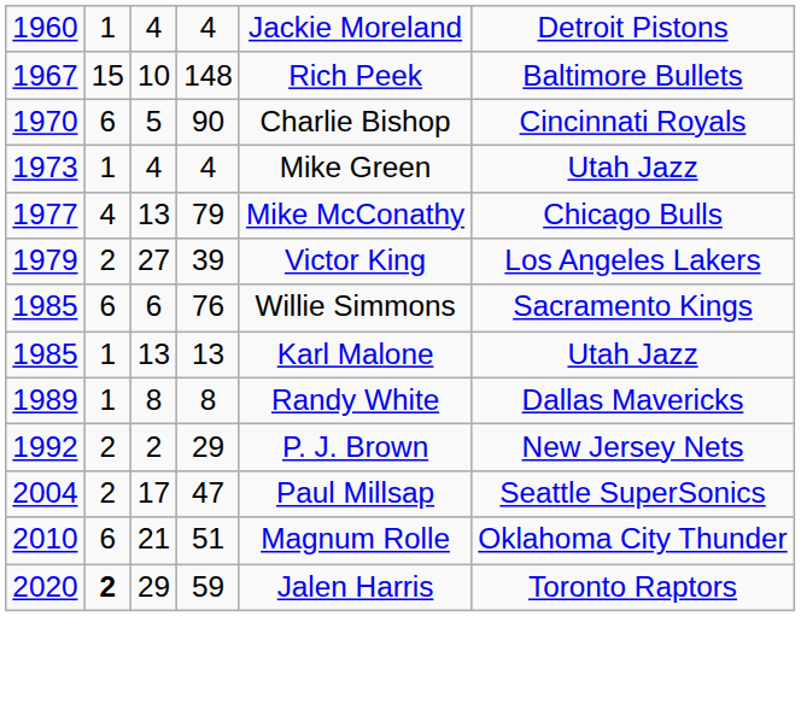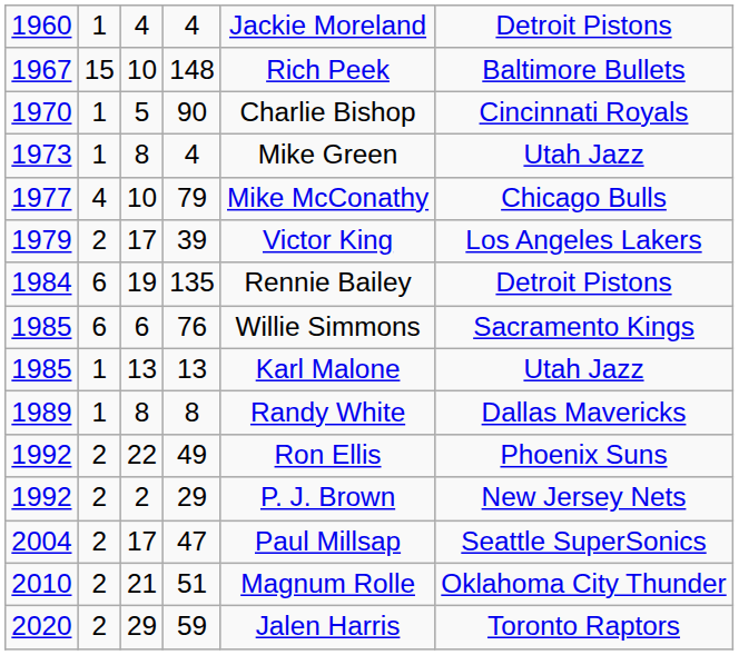90 | column 2: 6 -> 1
1973 / 4 | column 3: 4 -> 8
79 | column 3: 13 -> 10
39 | column 3: 27 -> 17
+ row: 1984 | 6 | 19 | 135 | Rennie Bailey | Detroit Pistons
+ row: 1992 | 2 | 22 | 49 | Ron Ellis | Phoenix Suns
51 | column 2: 6 -> 2
59 | column 2: bold -> normal
